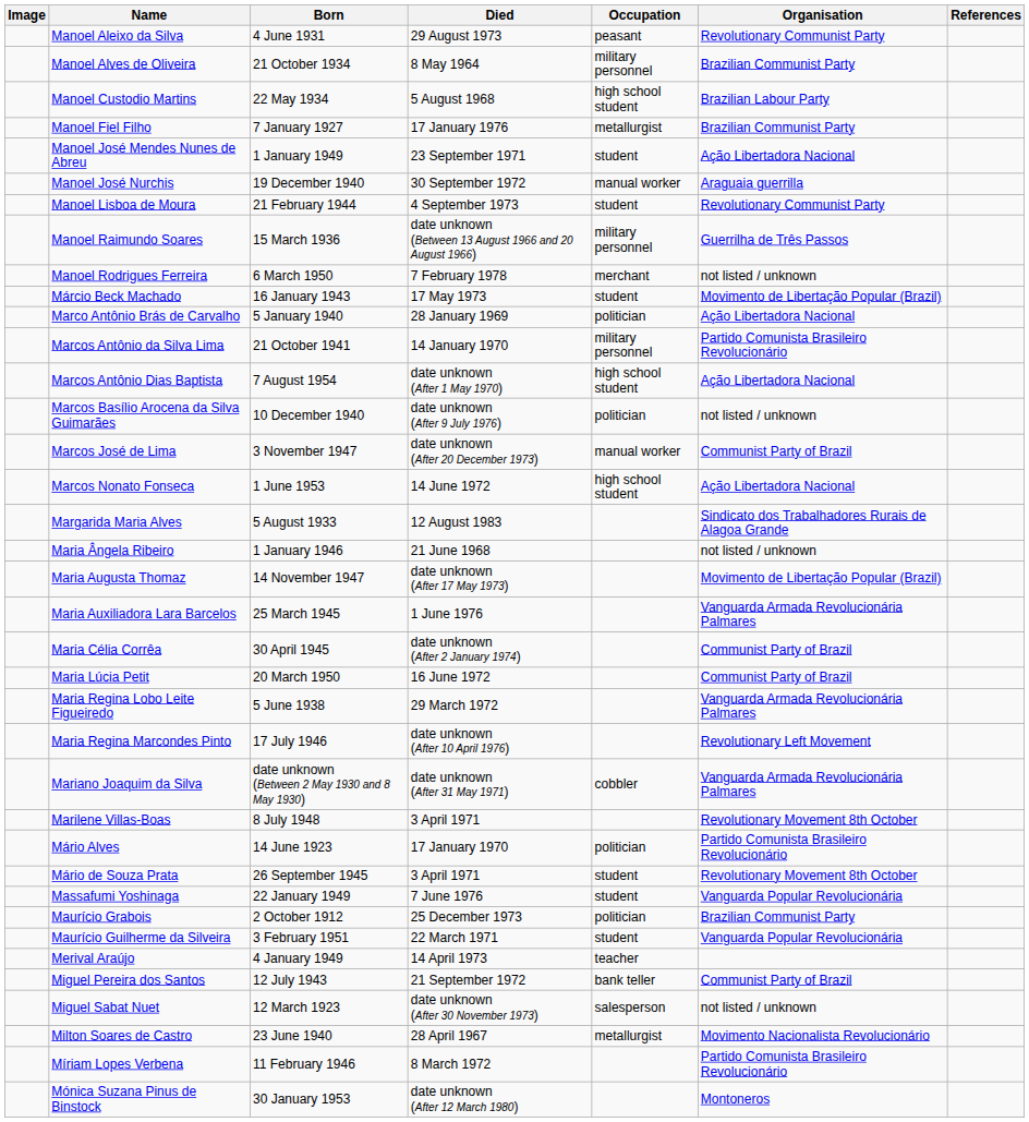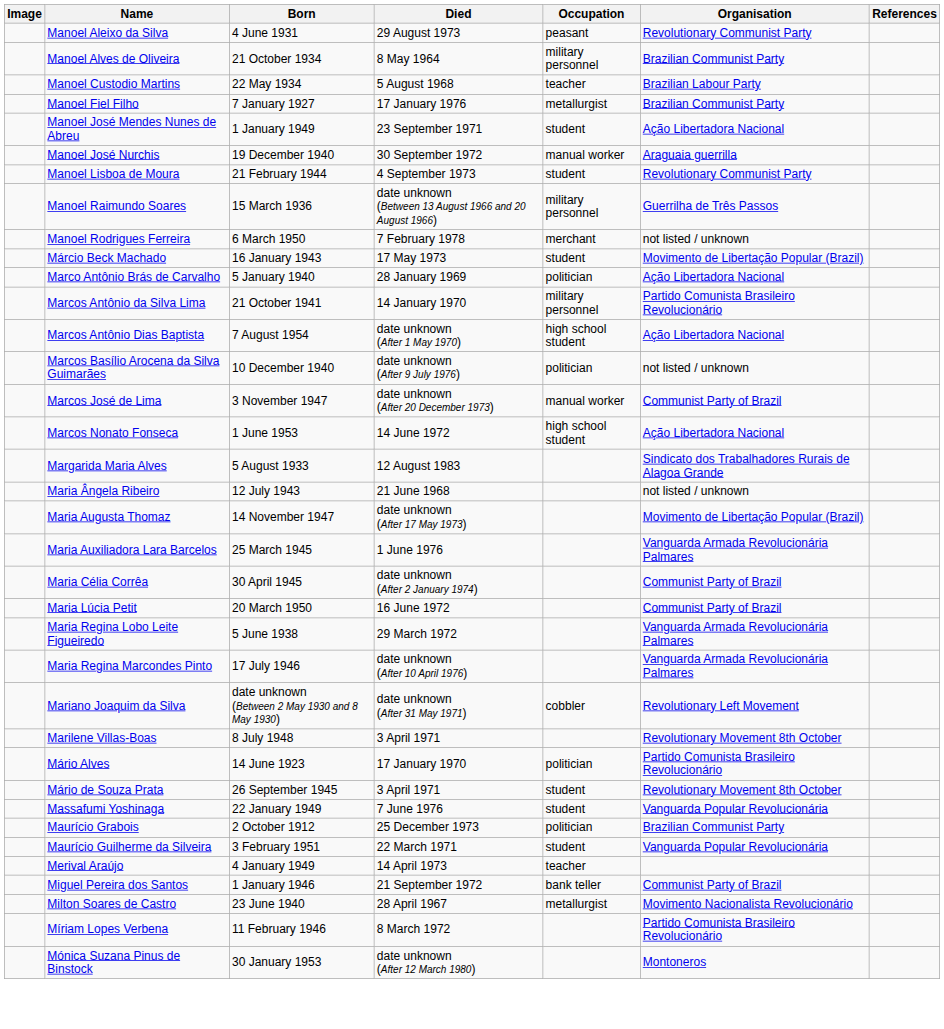Manoel Custodio Martins | Occupation: high school student -> teacher
Maria Ângela Ribeiro | Born: 1 January 1946 -> 12 July 1943
Maria Regina Marcondes Pinto | Organisation: Revolutionary Left Movement -> Vanguarda Armada Revolucionária Palmares
Mariano Joaquim da Silva | Organisation: Vanguarda Armada Revolucionária Palmares -> Revolutionary Left Movement
Miguel Pereira dos Santos | Born: 12 July 1943 -> 1 January 1946
- row: Miguel Sabat Nuet | 12 March 1923 | date unknown (After 30 November 1973) | salesperson | not listed / unknown
